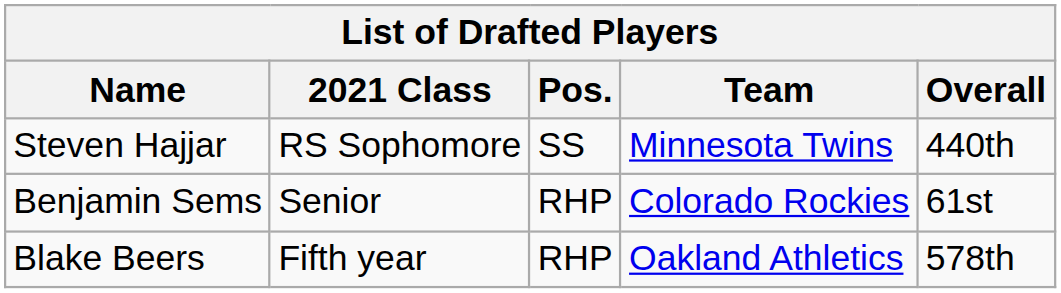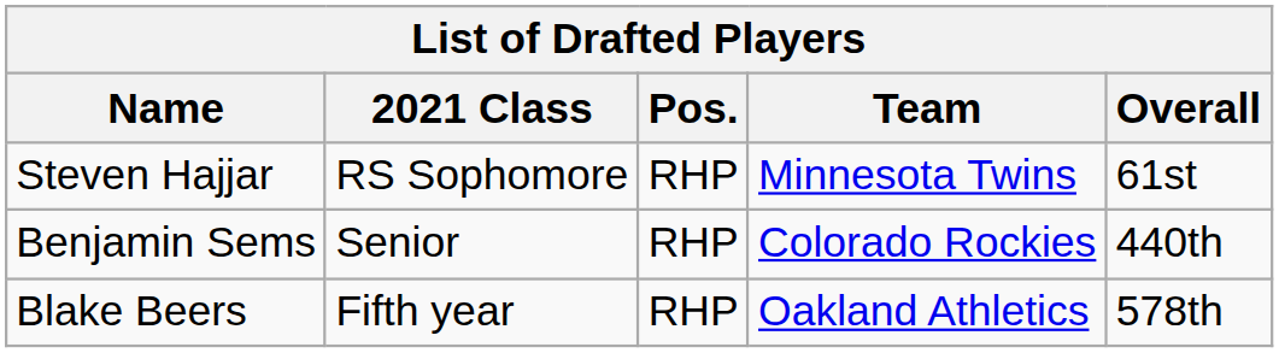Steven Hajjar | Pos.: SS -> RHP
Steven Hajjar | Overall: 440th -> 61st
Benjamin Sems | Overall: 61st -> 440th
